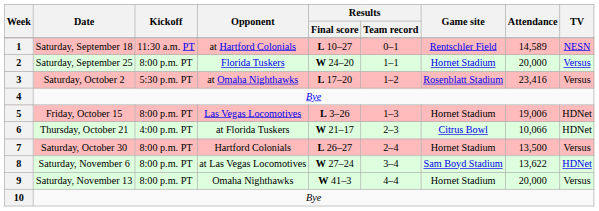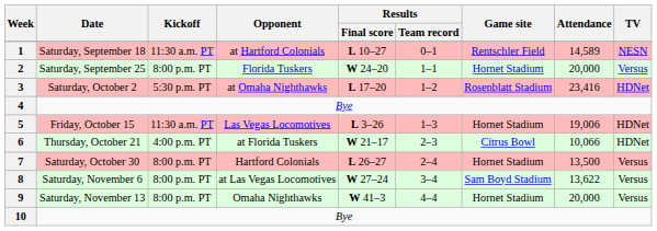3 | TV: Versus -> HDNet
5 | Kickoff: 8:00 p.m. PT -> 11:30 a.m. PT
8 | TV: HDNet -> Versus
